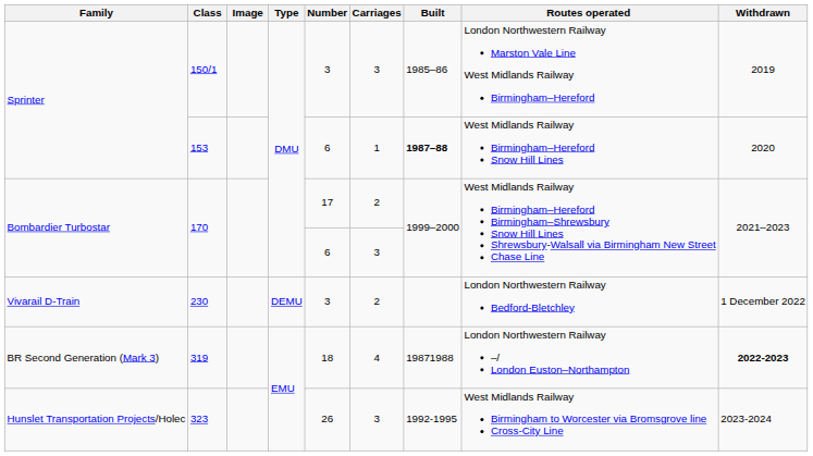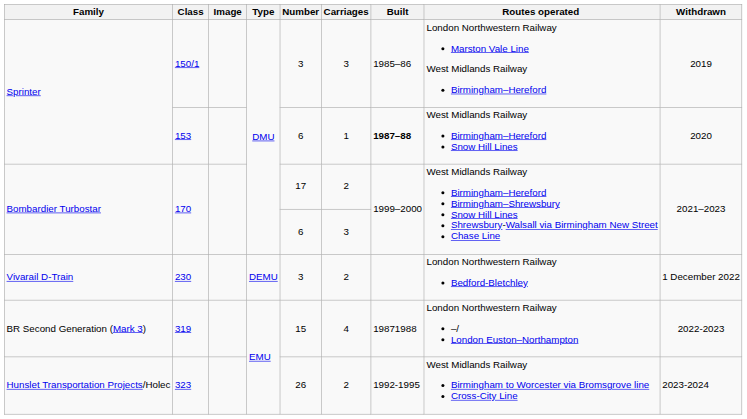319 | Number: 18 -> 15
319 | Withdrawn: bold -> normal
323 | Carriages: 3 -> 2
